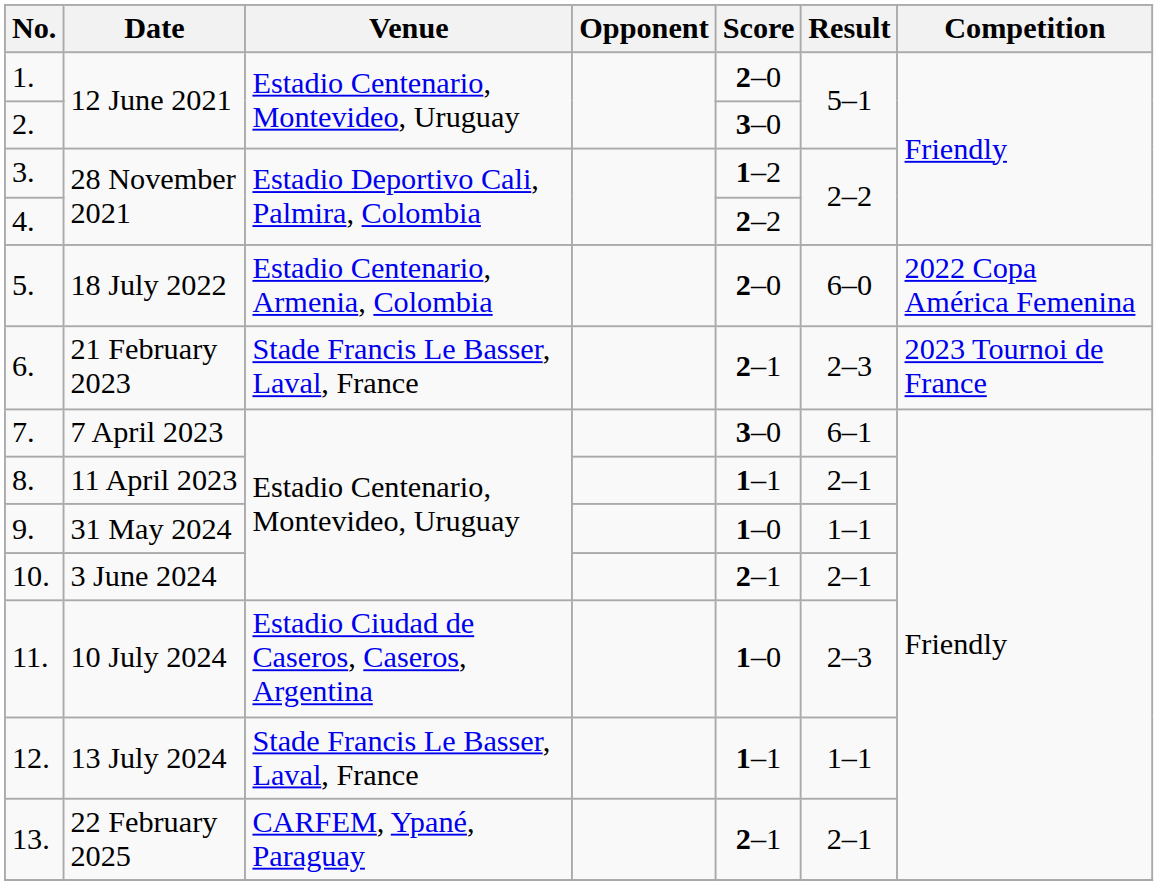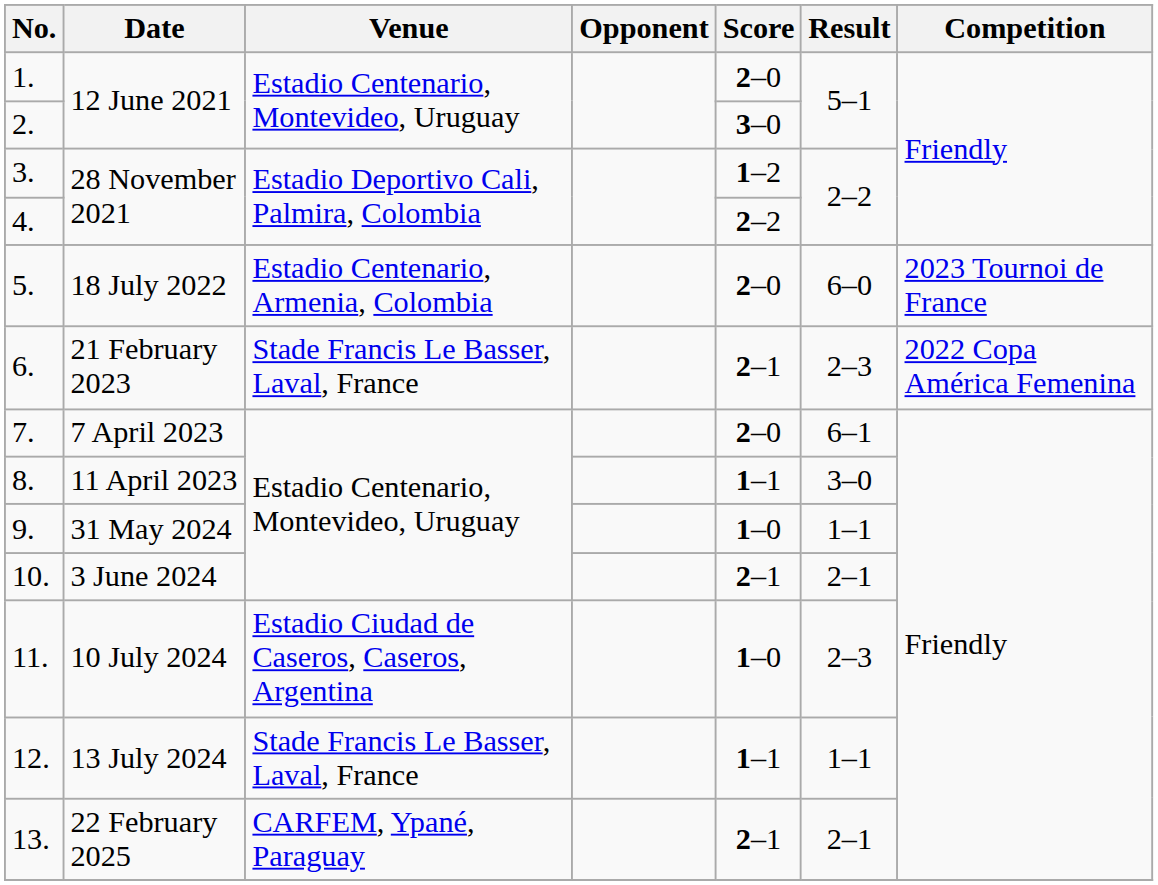5. | Competition: 2022 Copa América Femenina -> 2023 Tournoi de France
6. | Competition: 2023 Tournoi de France -> 2022 Copa América Femenina
7. | Score: 3–0 -> 2–0
8. | Result: 2–1 -> 3–0
